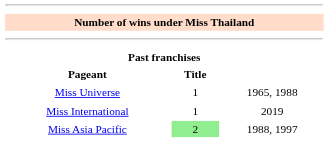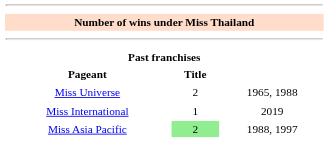Miss Universe | column 2: 1 -> 2
